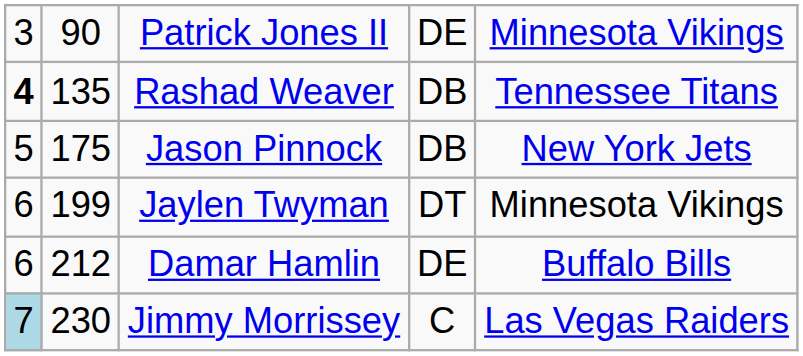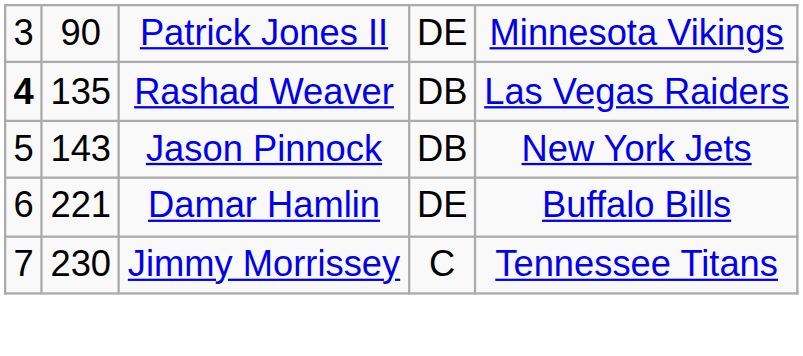Rashad Weaver | column 5: Tennessee Titans -> Las Vegas Raiders
Jason Pinnock | column 2: 175 -> 143
- row: 6 | 199 | Jaylen Twyman | DT | Minnesota Vikings
Damar Hamlin | column 2: 212 -> 221
Jimmy Morrissey | column 1: lightblue background -> no background
Jimmy Morrissey | column 5: Las Vegas Raiders -> Tennessee Titans
